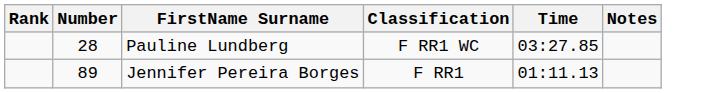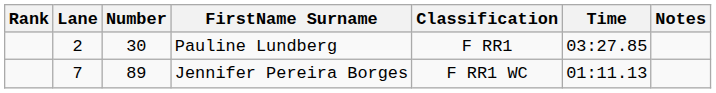+ column: Lane | 2 | 7
Pauline Lundberg | Number: 28 -> 30
Pauline Lundberg | Classification: F RR1 WC -> F RR1
Jennifer Pereira Borges | Classification: F RR1 -> F RR1 WC
